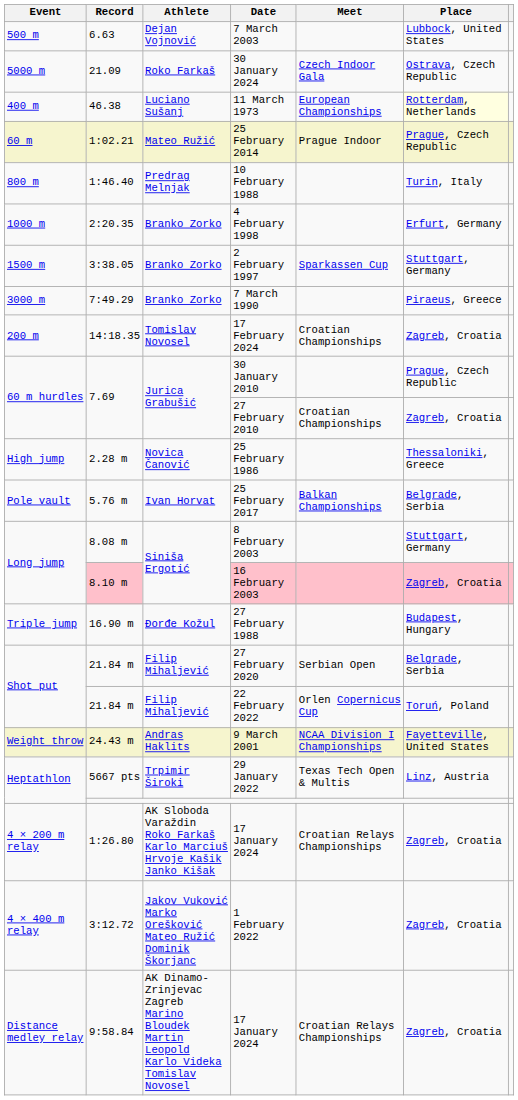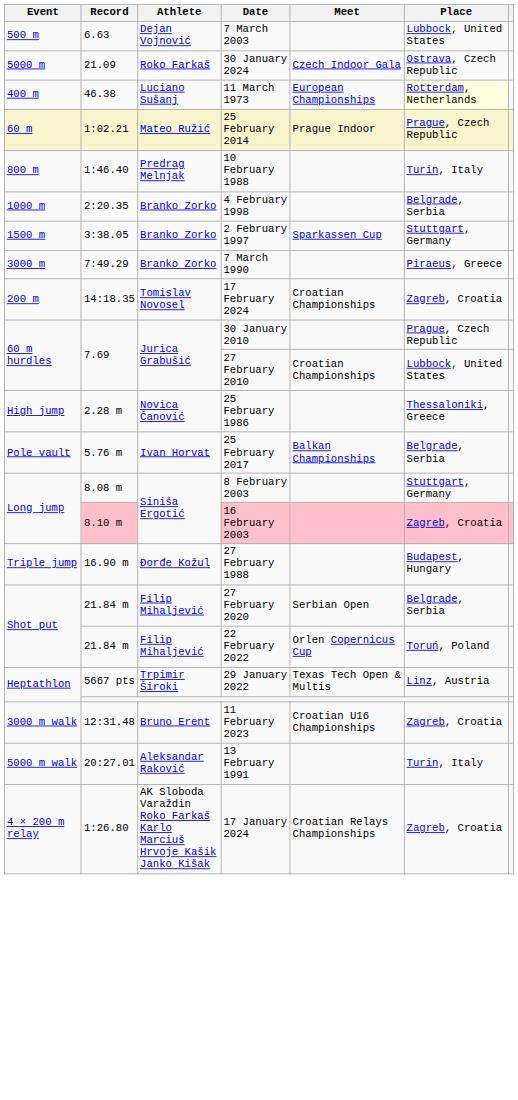4 February 1998 | Place: Erfurt, Germany -> Belgrade, Serbia
27 February 2010 | Place: Zagreb, Croatia -> Lubbock, United States
- row: Weight throw | 24.43 m | Andras Haklits | 9 March 2001 | NCAA Division I Championships | Fayetteville, United States
+ row: 3000 m walk | 12:31.48 | Bruno Erent | 11 February 2023 | Croatian U16 Championships | Zagreb, Croatia
+ row: 5000 m walk | 20:27.01 | Aleksandar Raković | 13 February 1991 | Turin, Italy
- row: 4 × 400 m relay | 3:12.72 | Jakov Vuković Marko Orešković Mateo Ružić Dominik Škorjanc | 1 February 2022 | Zagreb, Croatia
- row: Distance medley relay | 9:58.84 | AK Dinamo-Zrinjevac Zagreb Marino Bloudek Martin Leopold Karlo Videka Tomislav Novosel | 17 January 2024 | Croatian Relays Championships | Zagreb, Croatia
